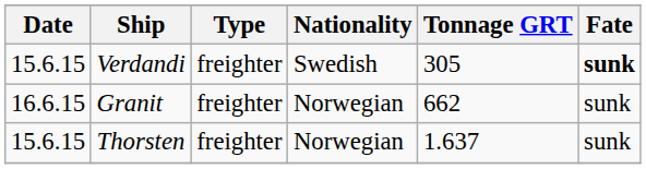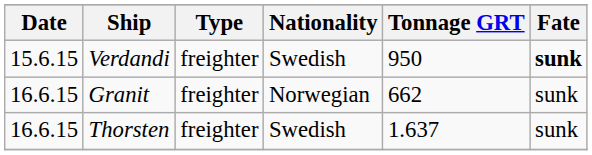Verdandi | Tonnage GRT: 305 -> 950
Thorsten | Date: 15.6.15 -> 16.6.15
Thorsten | Nationality: Norwegian -> Swedish
